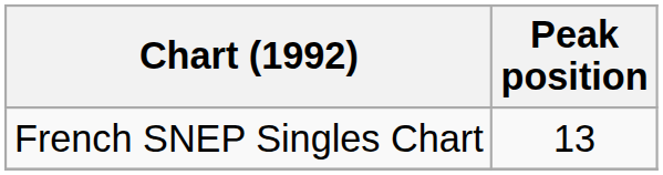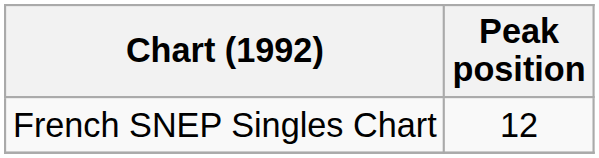French SNEP Singles Chart | Peak position: 13 -> 12
